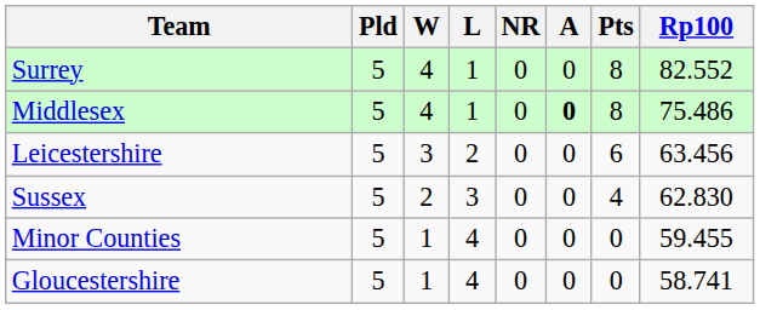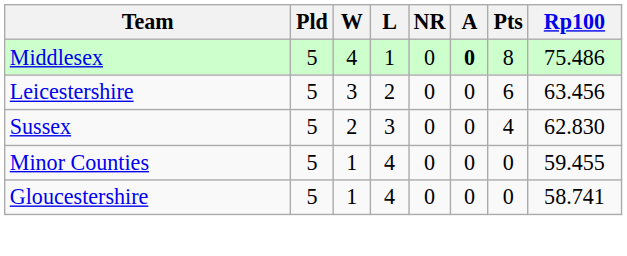- row: Surrey | 5 | 4 | 1 | 0 | 0 | 8 | 82.552
